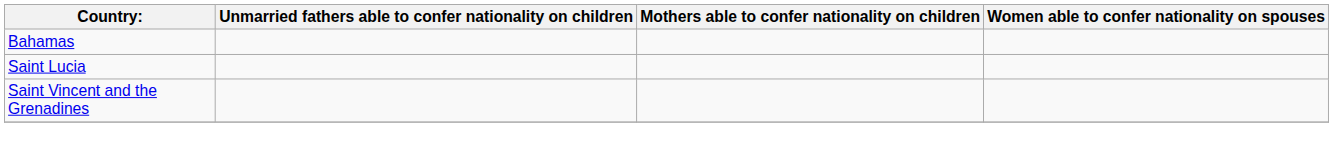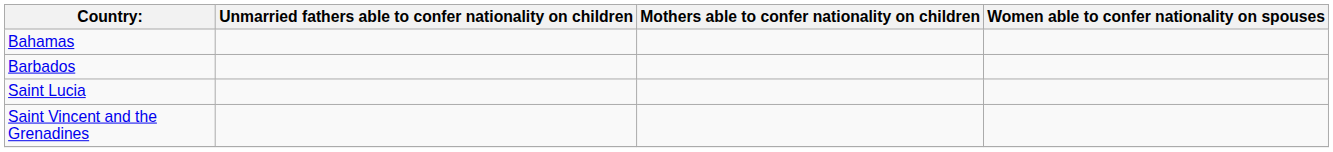+ row: Barbados
